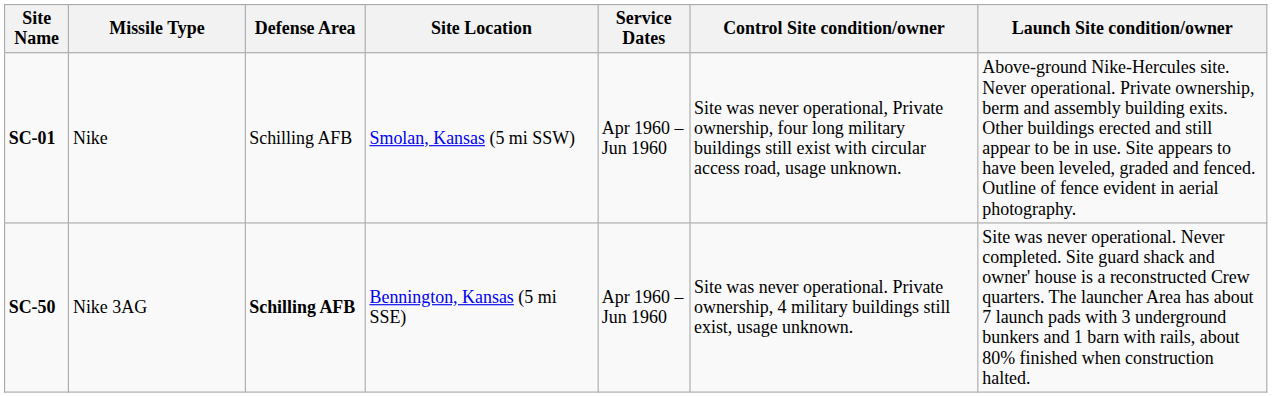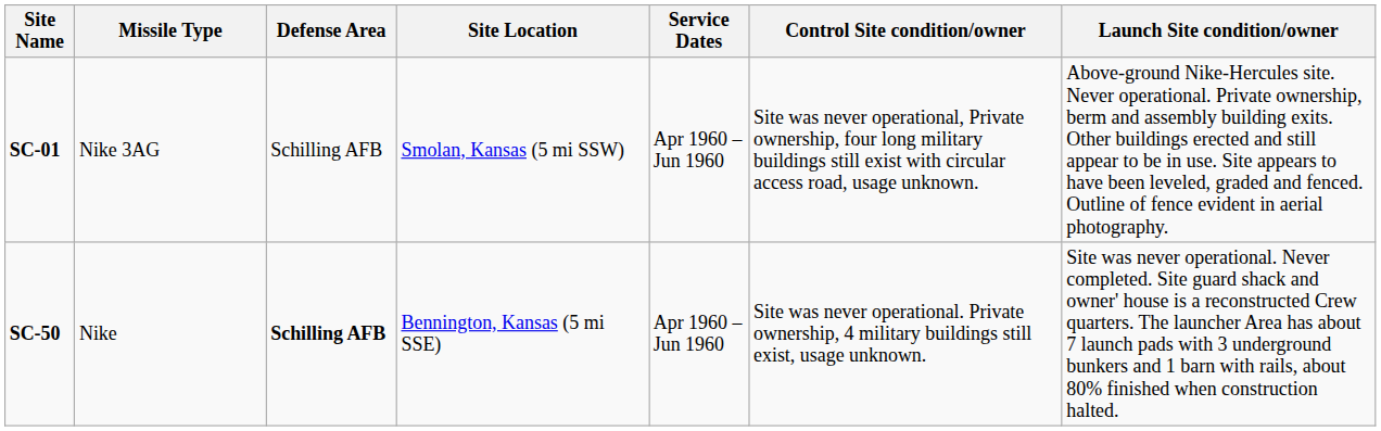SC-01 | Missile Type: Nike -> Nike 3AG
SC-50 | Missile Type: Nike 3AG -> Nike
